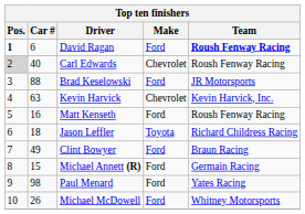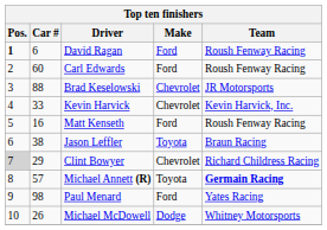David Ragan | Team: bold -> normal
Carl Edwards | Pos.: lightgrey background -> no background
Carl Edwards | Car #: 40 -> 60
Carl Edwards | Make: Chevrolet -> Ford
Brad Keselowski | Make: Ford -> Chevrolet
Kevin Harvick | Car #: 63 -> 33
Jason Leffler | Car #: 18 -> 38
Jason Leffler | Team: Richard Childress Racing -> Braun Racing
Clint Bowyer | Pos.: no background -> lightgrey background
Clint Bowyer | Car #: 49 -> 29
Clint Bowyer | Make: Ford -> Chevrolet
Clint Bowyer | Team: Braun Racing -> Richard Childress Racing
Michael Annett (R) | Car #: 15 -> 57
Michael Annett (R) | Make: Ford -> Toyota
Michael Annett (R) | Team: normal -> bold
Michael McDowell | Make: Ford -> Dodge
